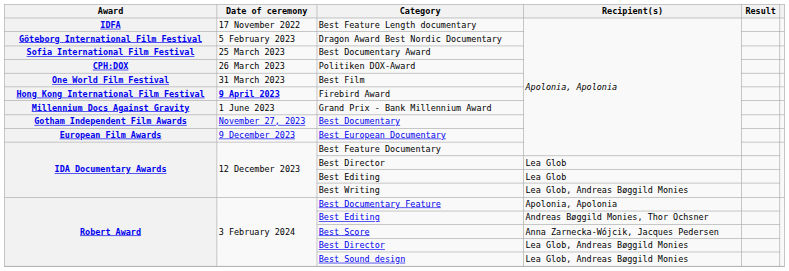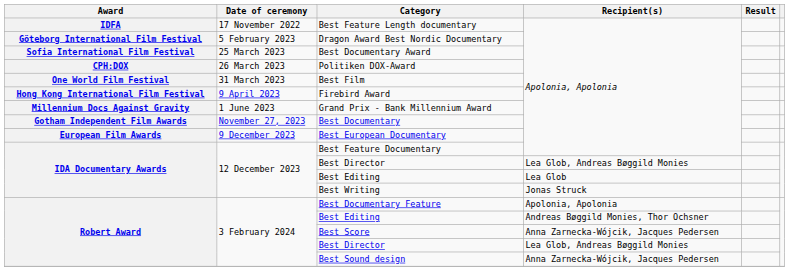Firebird Award | Date of ceremony: bold -> normal
IDA Documentary Awards / Best Director | Recipient(s): Lea Glob -> Lea Glob, Andreas Bøggild Monies
Best Writing | Recipient(s): Lea Glob, Andreas Bøggild Monies -> Jonas Struck
Best Sound design | Recipient(s): Lea Glob, Andreas Bøggild Monies -> Anna Zarnecka-Wójcik, Jacques Pedersen
